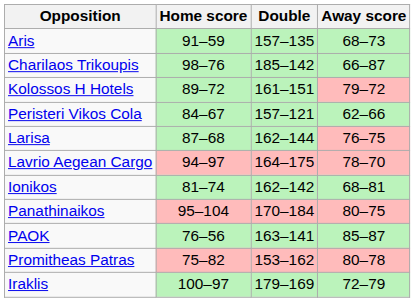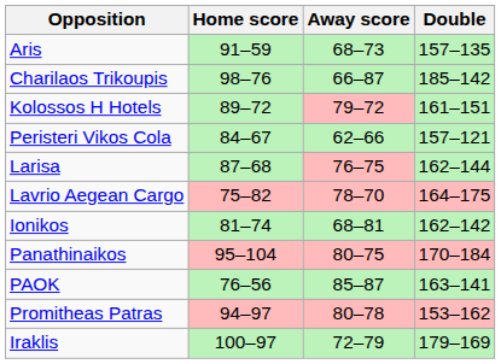columns swapped: Away score <-> Double
Lavrio Aegean Cargo | Home score: 94–97 -> 75–82
Promitheas Patras | Home score: 75–82 -> 94–97
